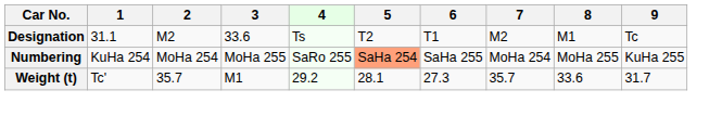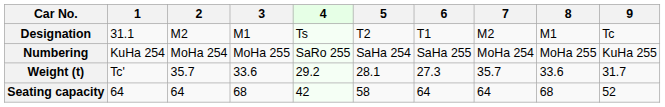Designation | 3: 33.6 -> M1
Numbering | 5: lightsalmon background -> no background
Weight (t) | 3: M1 -> 33.6
+ row: Seating capacity | 64 | 64 | 68 | 42 | 58 | 64 | 64 | 68 | 52
